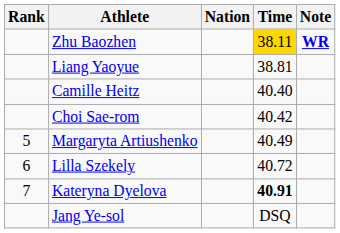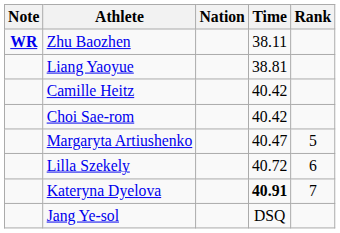columns swapped: Rank <-> Note
Zhu Baozhen | Time: gold background -> no background
Camille Heitz | Time: 40.40 -> 40.42
Margaryta Artiushenko | Time: 40.49 -> 40.47
